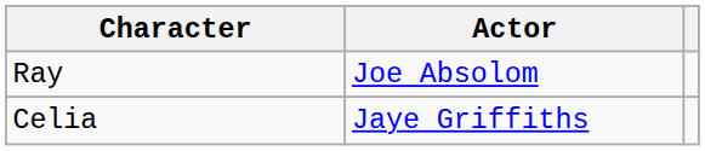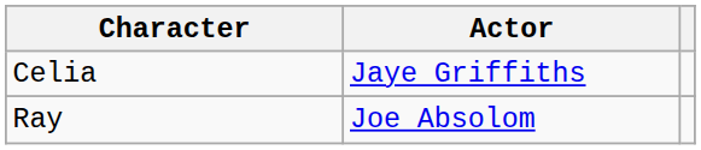rows swapped: Celia <-> Ray
